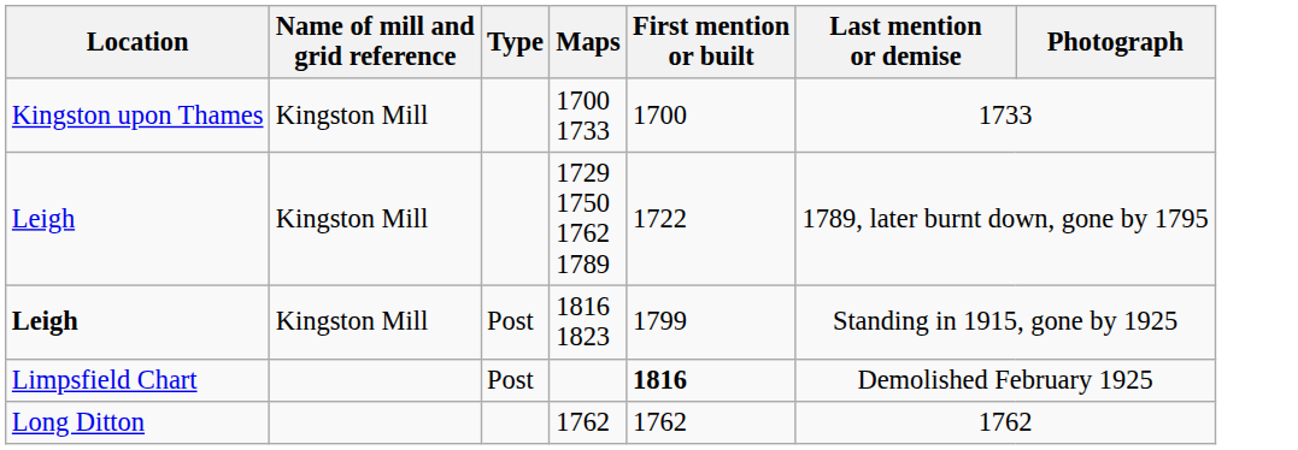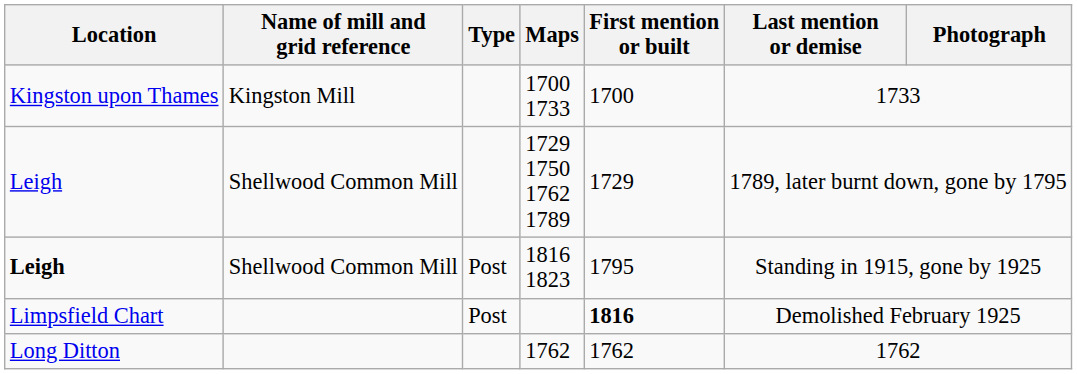1729 1750 1762 1789 | Name of mill and grid reference: Kingston Mill -> Shellwood Common Mill
1729 1750 1762 1789 | First mention or built: 1722 -> 1729
1816 1823 | Name of mill and grid reference: Kingston Mill -> Shellwood Common Mill
1816 1823 | First mention or built: 1799 -> 1795
